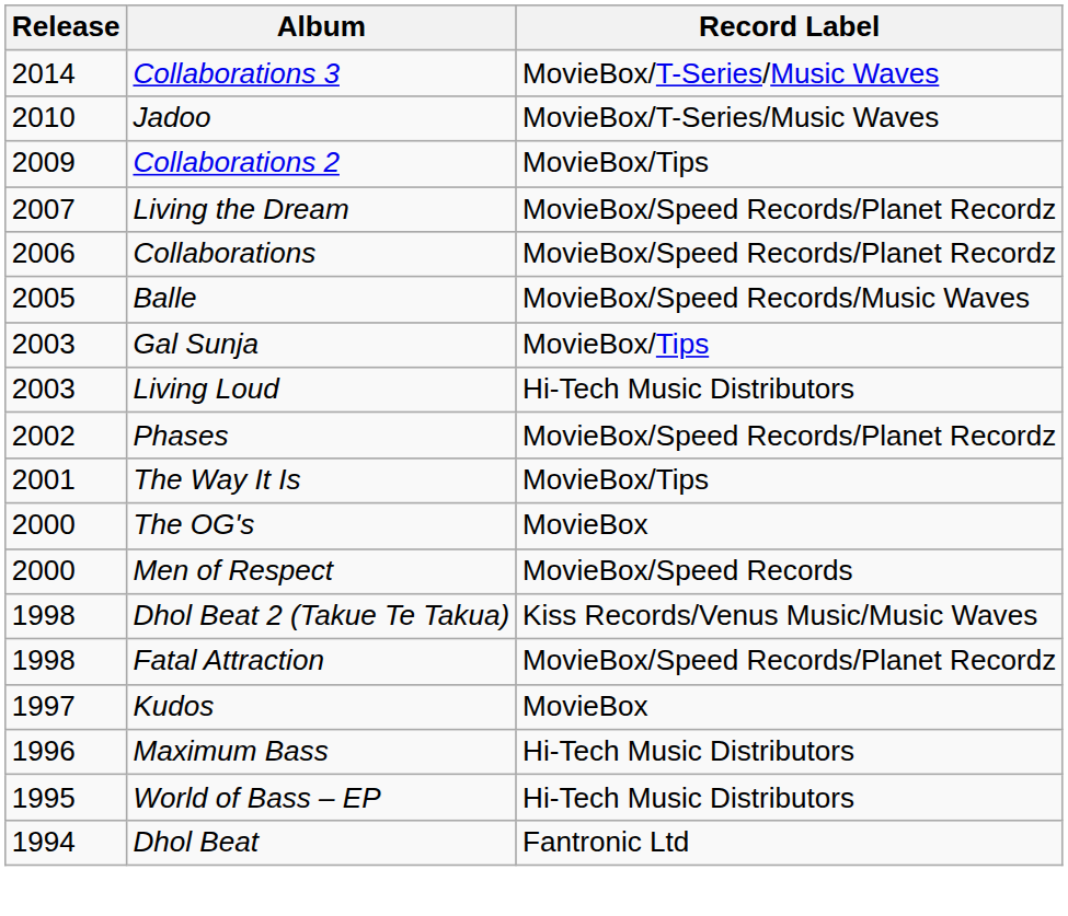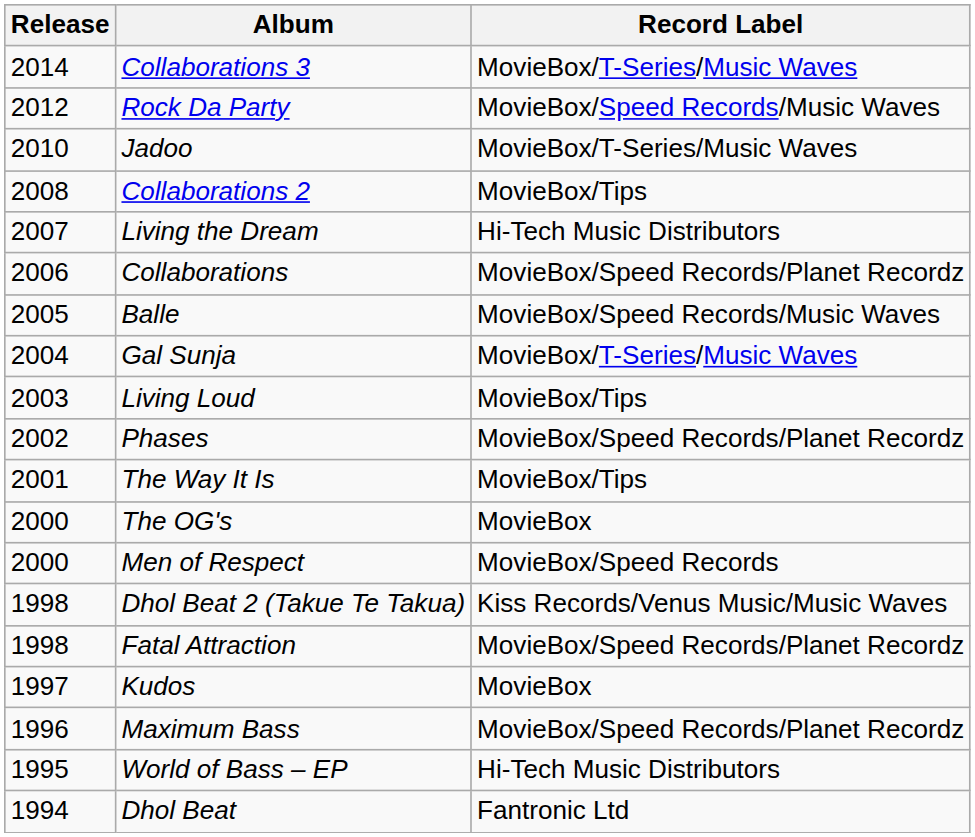+ row: 2012 | Rock Da Party | MovieBox/Speed Records/Music Waves
Collaborations 2 | Release: 2009 -> 2008
Living the Dream | Record Label: MovieBox/Speed Records/Planet Recordz -> Hi-Tech Music Distributors
Gal Sunja | Release: 2003 -> 2004
Gal Sunja | Record Label: MovieBox/Tips -> MovieBox/T-Series/Music Waves
Living Loud | Record Label: Hi-Tech Music Distributors -> MovieBox/Tips
Maximum Bass | Record Label: Hi-Tech Music Distributors -> MovieBox/Speed Records/Planet Recordz
